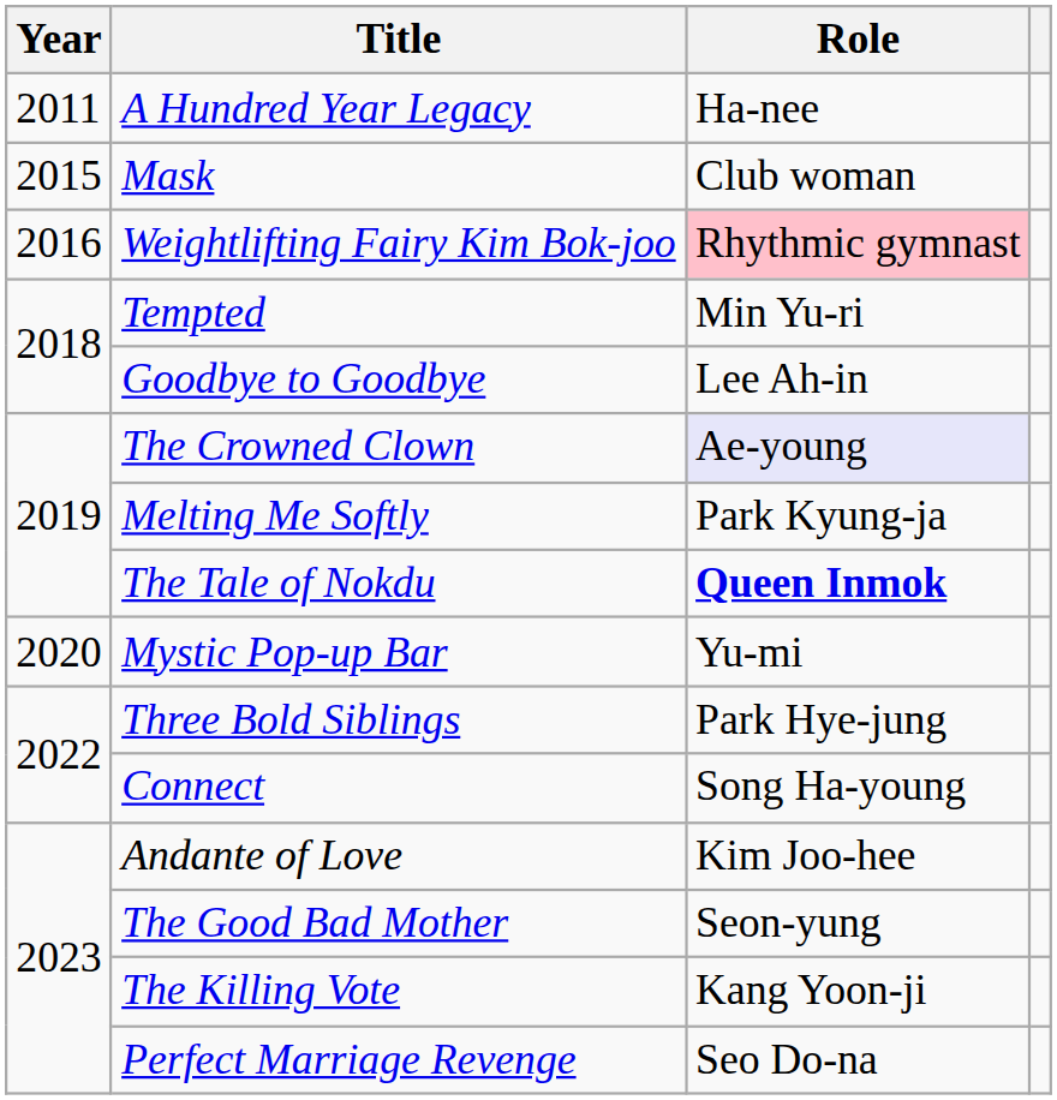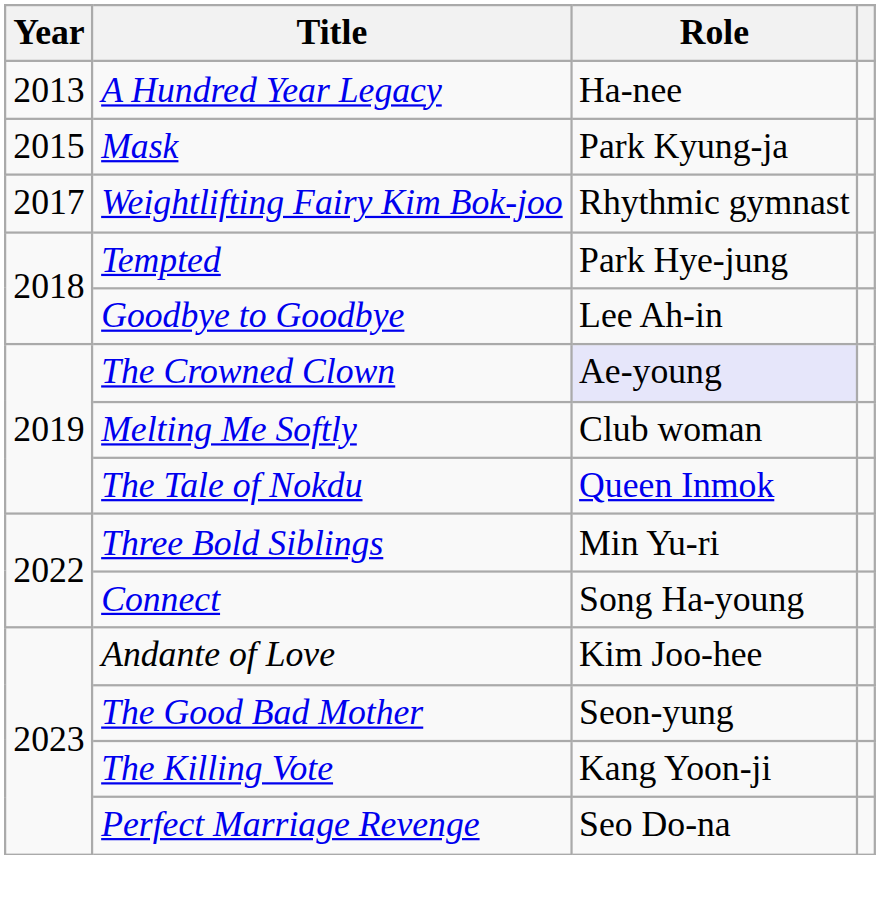A Hundred Year Legacy | Year: 2011 -> 2013
Mask | Role: Club woman -> Park Kyung-ja
Weightlifting Fairy Kim Bok-joo | Year: 2016 -> 2017
Weightlifting Fairy Kim Bok-joo | Role: pink background -> no background
Tempted | Role: Min Yu-ri -> Park Hye-jung
Melting Me Softly | Role: Park Kyung-ja -> Club woman
The Tale of Nokdu | Role: bold -> normal
- row: 2020 | Mystic Pop-up Bar | Yu-mi
Three Bold Siblings | Role: Park Hye-jung -> Min Yu-ri
